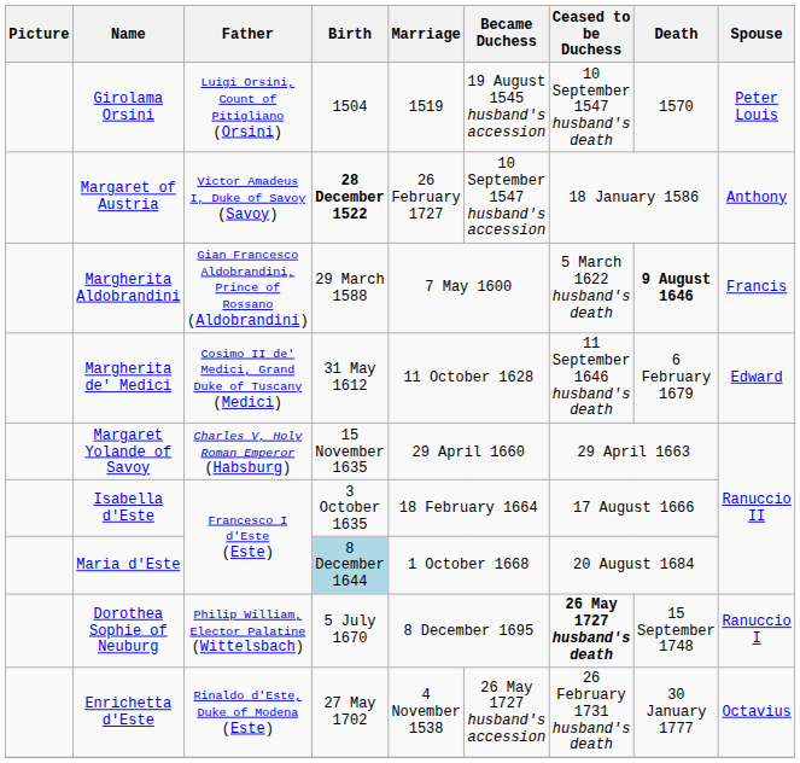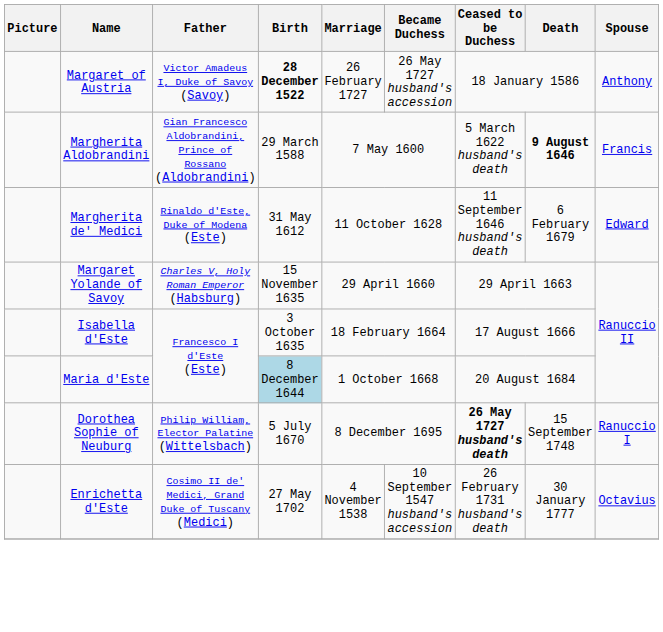- row: Girolama Orsini | Luigi Orsini, Count of Pitigliano (Orsini) | 1504 | 1519 | 19 August 1545 husband's accession | 10 September 1547 husband's death | 1570 | Peter Louis
Margaret of Austria | Became Duchess: 10 September 1547 husband's accession -> 26 May 1727 husband's accession
Margherita de' Medici | Father: Cosimo II de' Medici, Grand Duke of Tuscany (Medici) -> Rinaldo d'Este, Duke of Modena (Este)
Enrichetta d'Este | Father: Rinaldo d'Este, Duke of Modena (Este) -> Cosimo II de' Medici, Grand Duke of Tuscany (Medici)
Enrichetta d'Este | Became Duchess: 26 May 1727 husband's accession -> 10 September 1547 husband's accession
